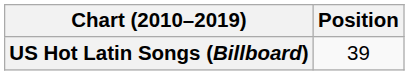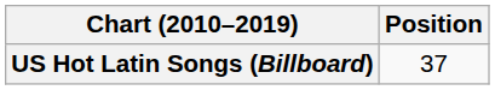US Hot Latin Songs (Billboard) | Position: 39 -> 37
